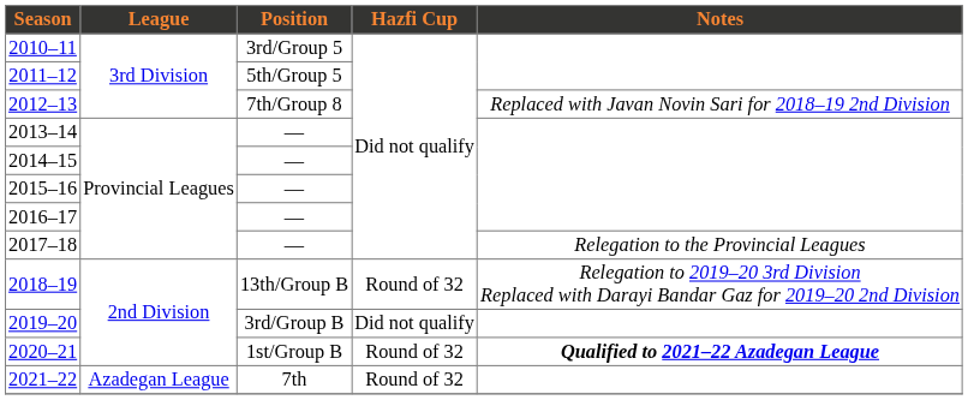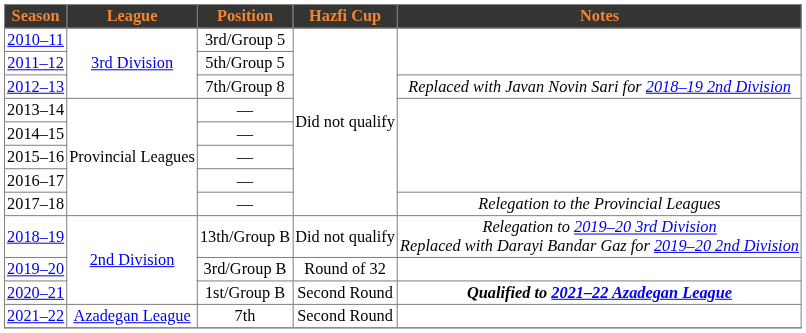2018–19 | Hazfi Cup: Round of 32 -> Did not qualify
2019–20 | Hazfi Cup: Did not qualify -> Round of 32
2020–21 | Hazfi Cup: Round of 32 -> Second Round
2021–22 | Hazfi Cup: Round of 32 -> Second Round
